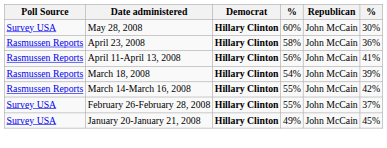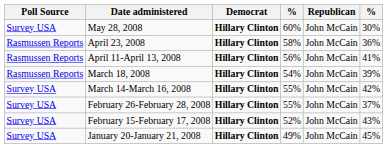March 14-March 16, 2008 | Poll Source: Rasmussen Reports -> Survey USA
+ row: Survey USA | February 15-February 17, 2008 | Hillary Clinton | 52% | John McCain | 43%
